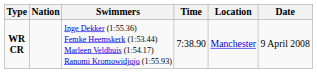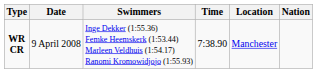columns swapped: Nation <-> Date
